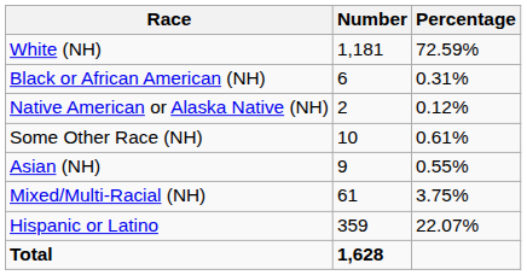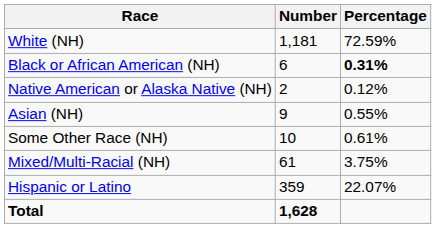Black or African American (NH) | Percentage: normal -> bold
rows swapped: Asian (NH) <-> Some Other Race (NH)
